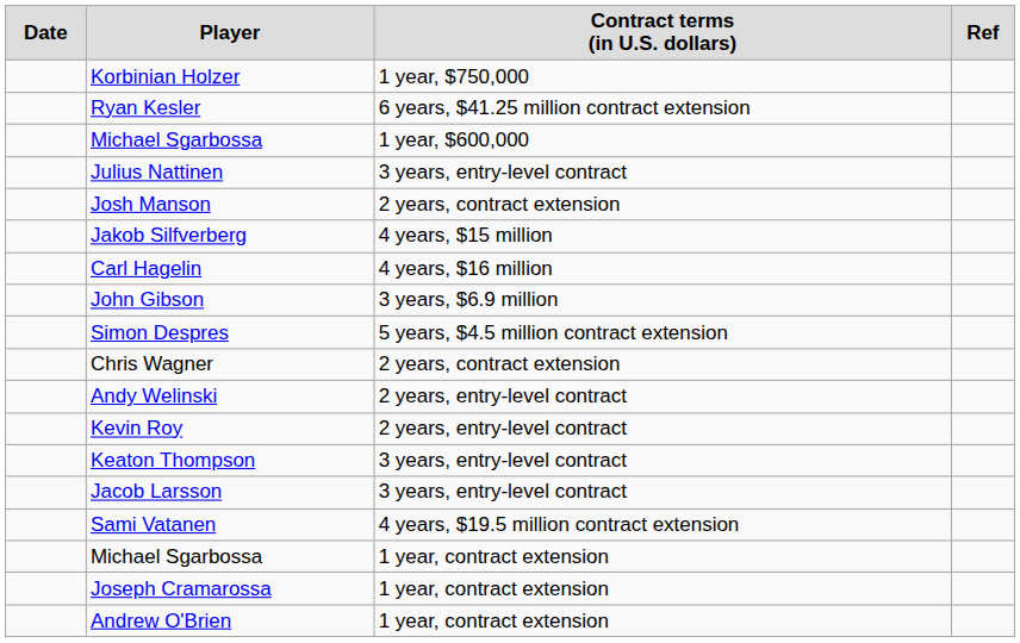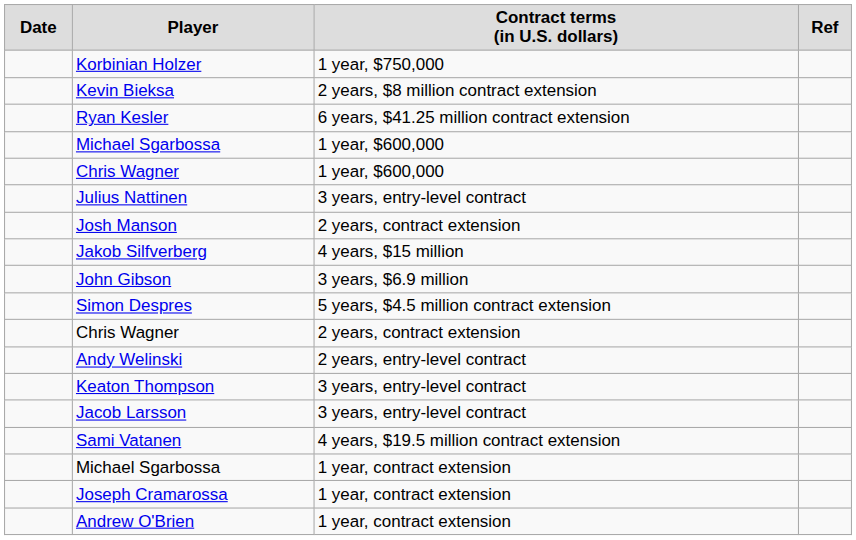+ row: Kevin Bieksa | 2 years, $8 million contract extension
+ row: Chris Wagner | 1 year, $600,000
- row: Carl Hagelin | 4 years, $16 million
- row: Kevin Roy | 2 years, entry-level contract
